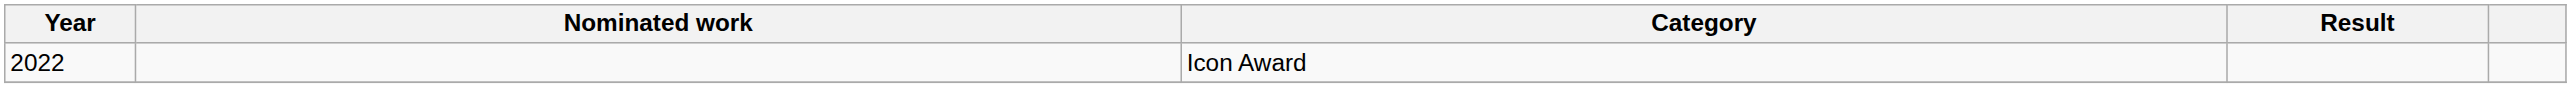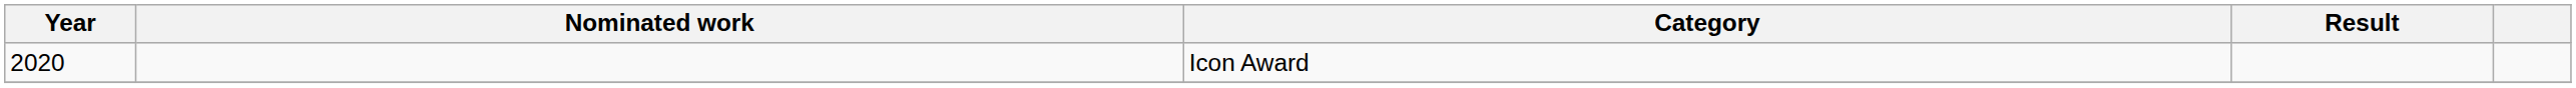Icon Award | Year: 2022 -> 2020
